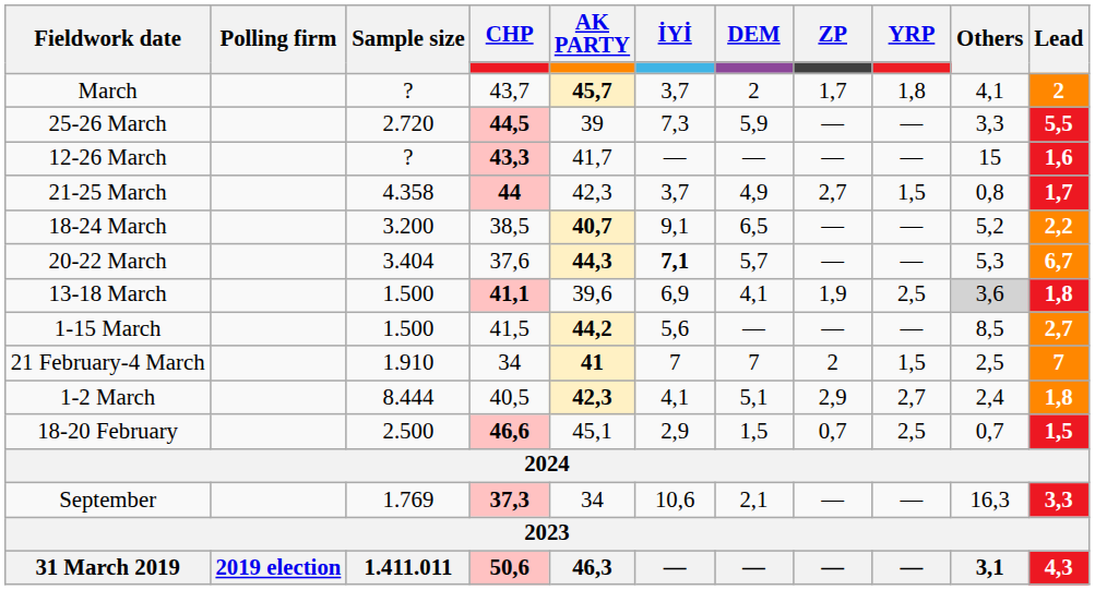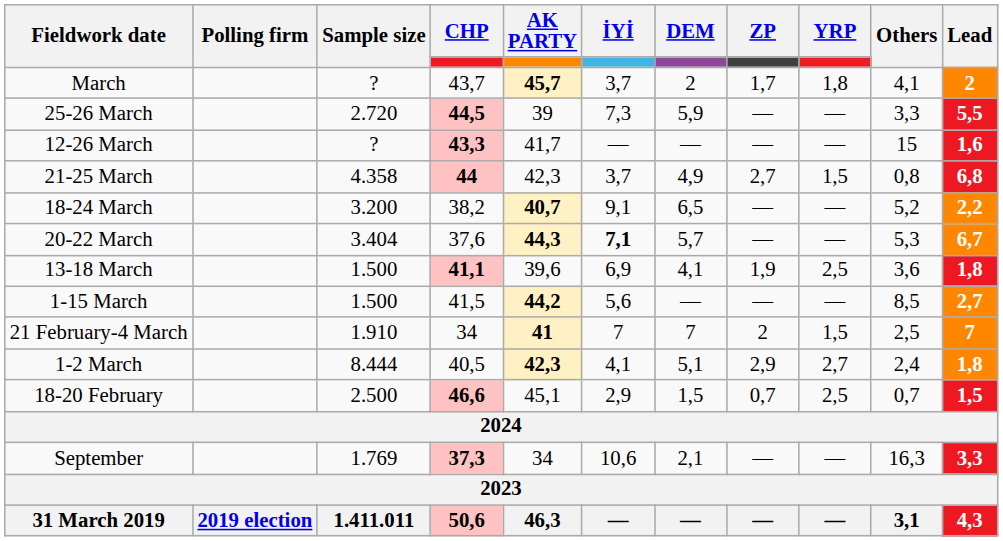21-25 March | Lead: 1,7 -> 6,8
18-24 March | CHP: 38,5 -> 38,2
13-18 March | Others: lightgrey background -> no background
